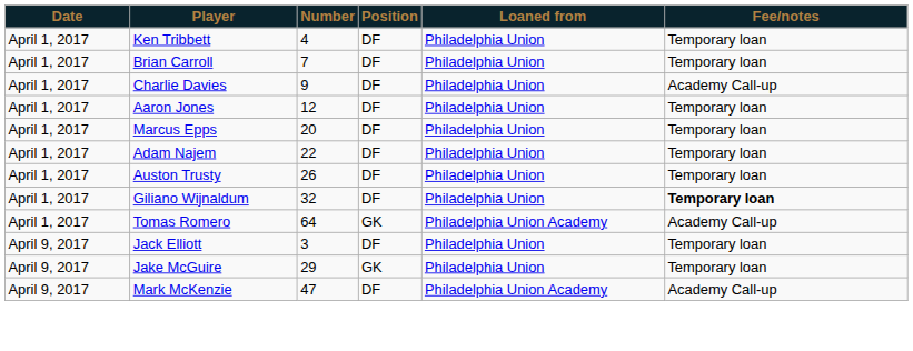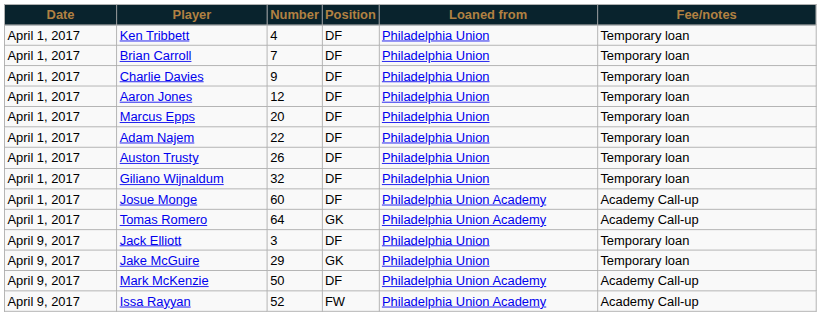Charlie Davies | Fee/notes: Academy Call-up -> Temporary loan
Giliano Wijnaldum | Fee/notes: bold -> normal
+ row: April 1, 2017 | Josue Monge | 60 | DF | Philadelphia Union Academy | Academy Call-up
Mark McKenzie | Number: 47 -> 50
+ row: April 9, 2017 | Issa Rayyan | 52 | FW | Philadelphia Union Academy | Academy Call-up
